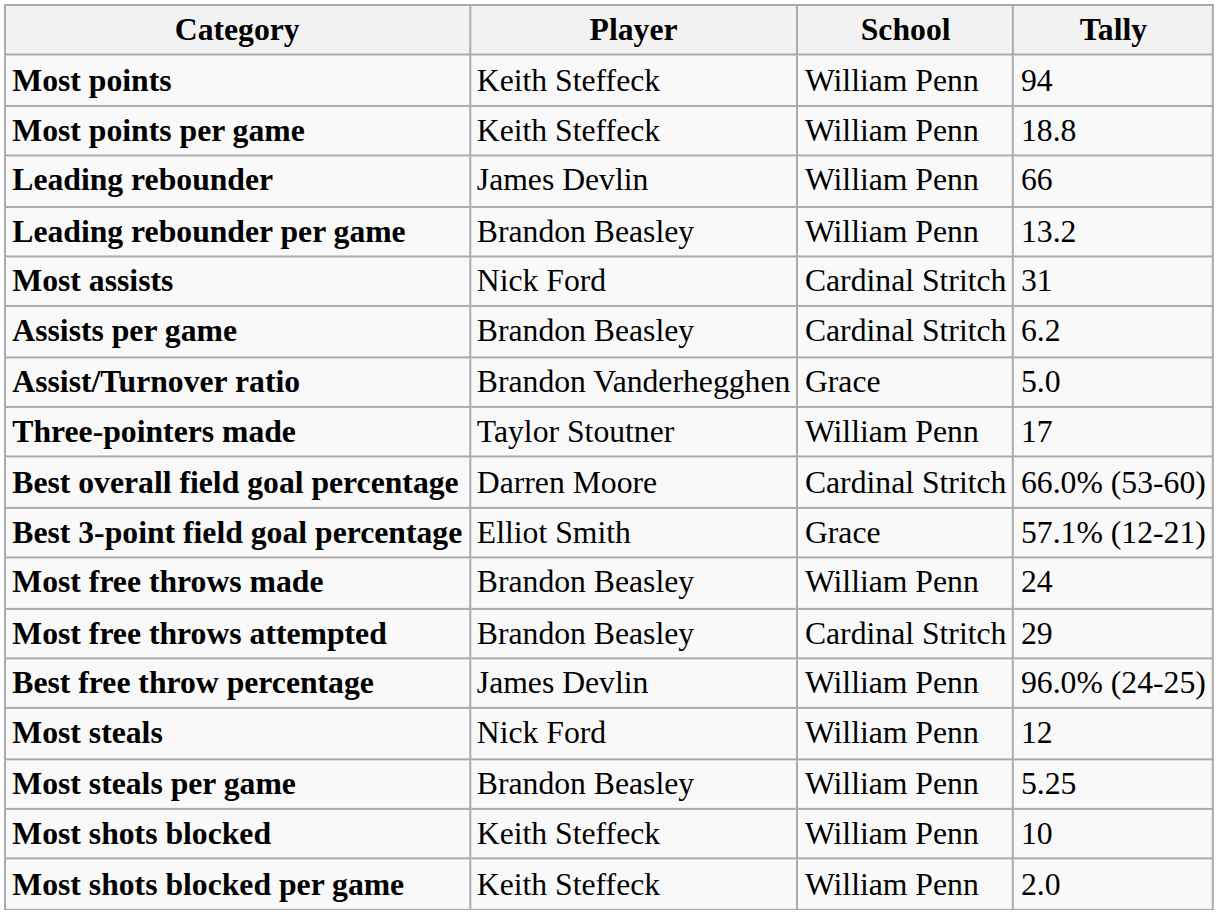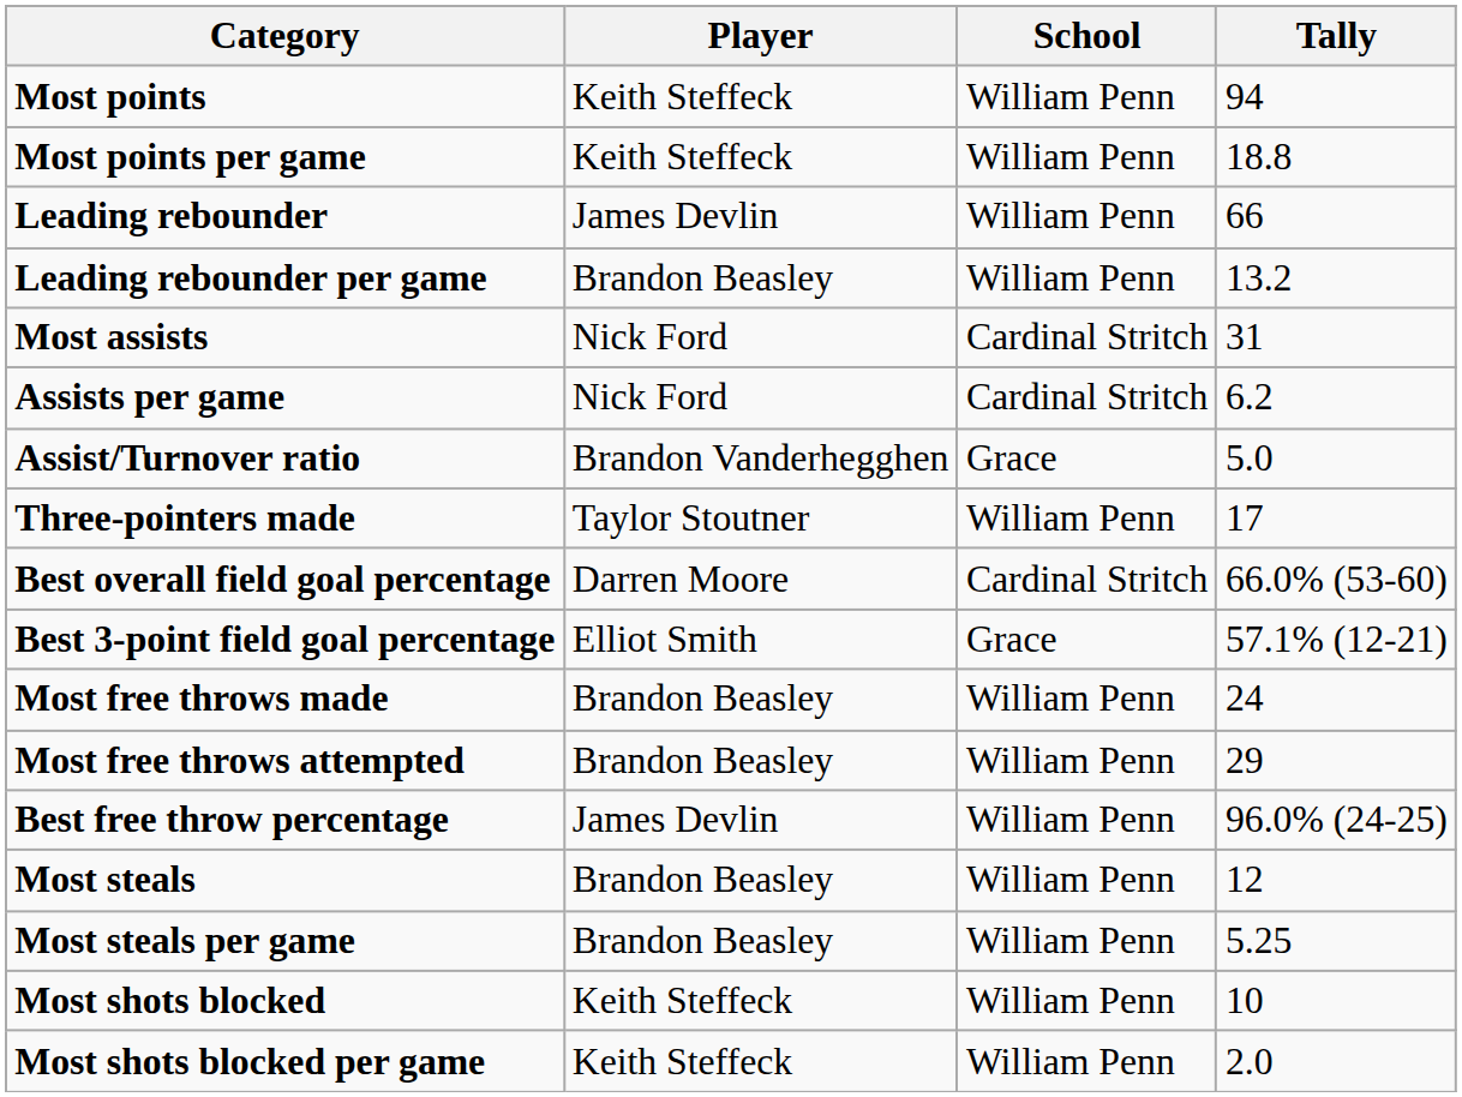Assists per game | Player: Brandon Beasley -> Nick Ford
Most free throws attempted | School: Cardinal Stritch -> William Penn
Most steals | Player: Nick Ford -> Brandon Beasley
